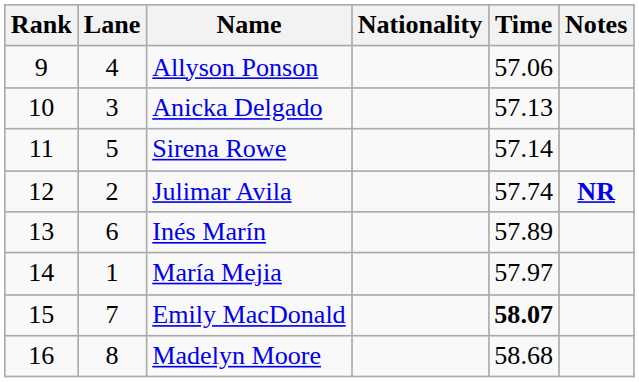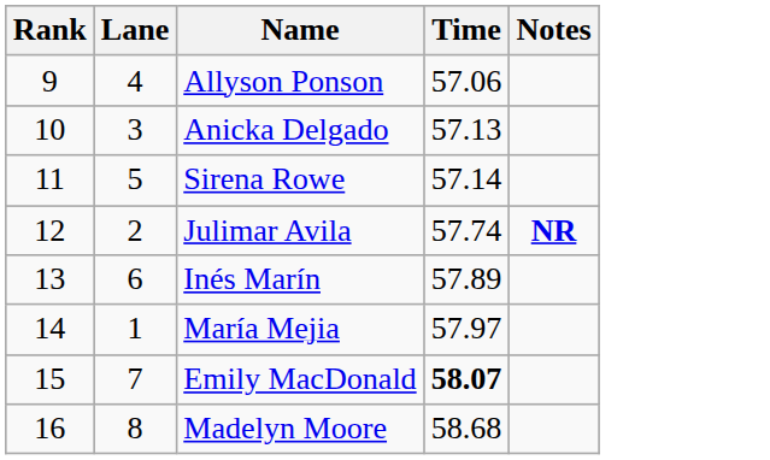- column: Nationality
